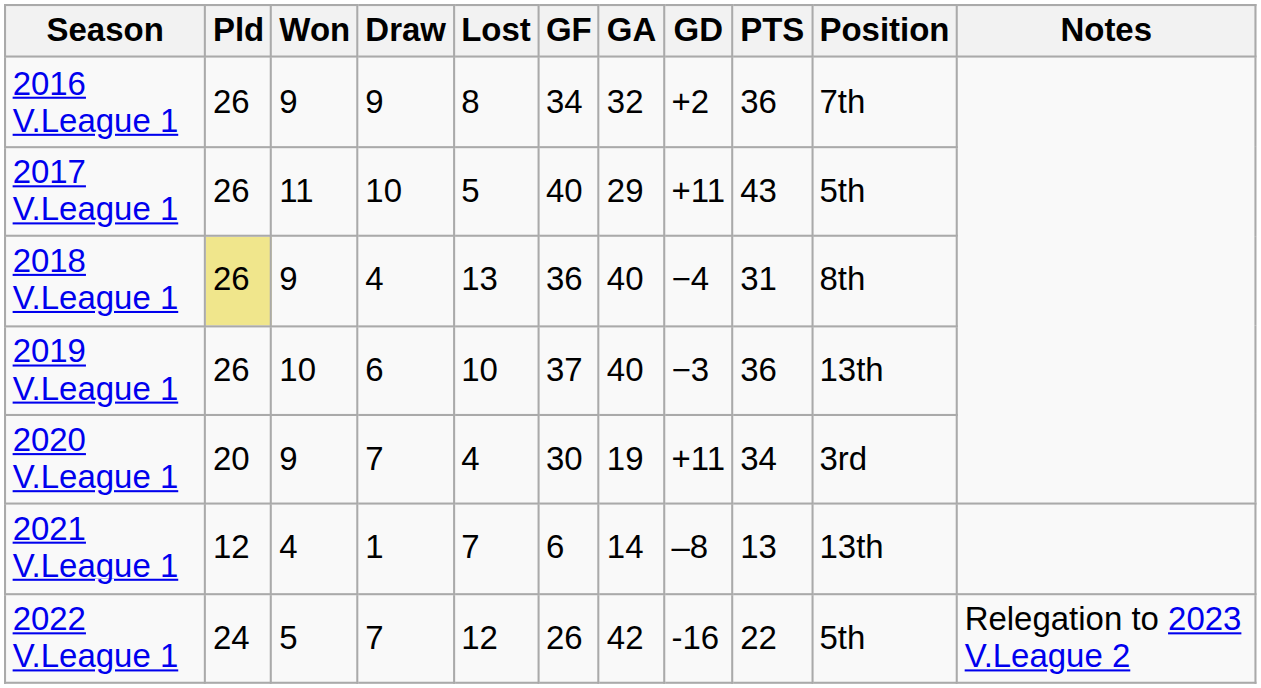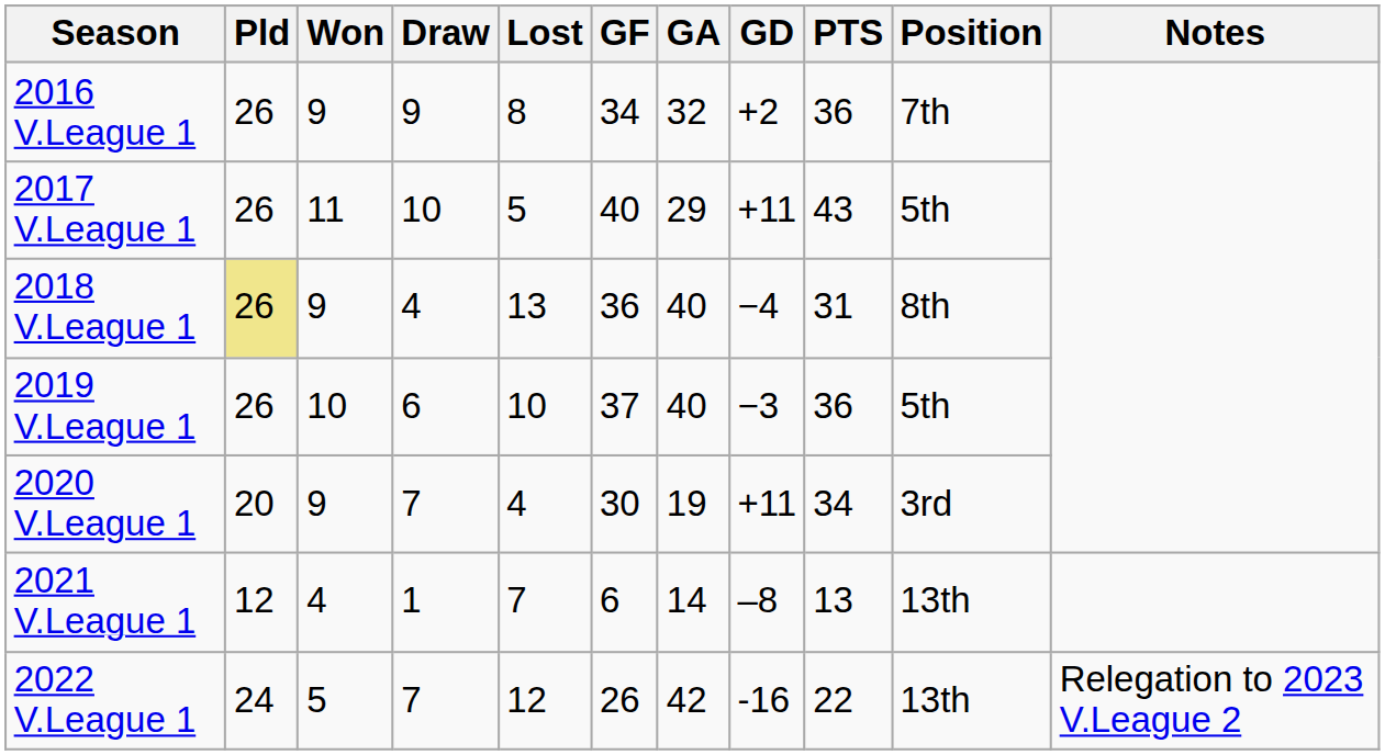2019 V.League 1 | Position: 13th -> 5th
2022 V.League 1 | Position: 5th -> 13th
